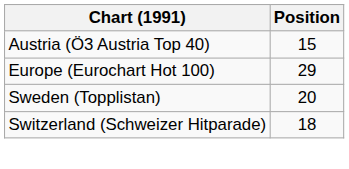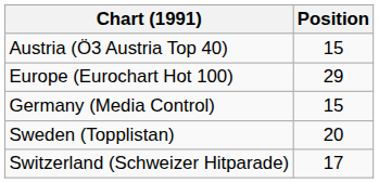+ row: Germany (Media Control) | 15
Switzerland (Schweizer Hitparade) | Position: 18 -> 17
